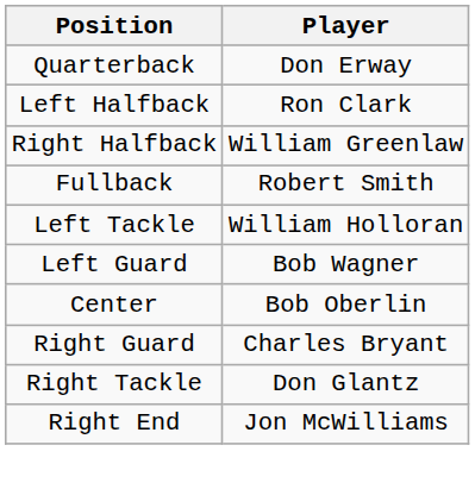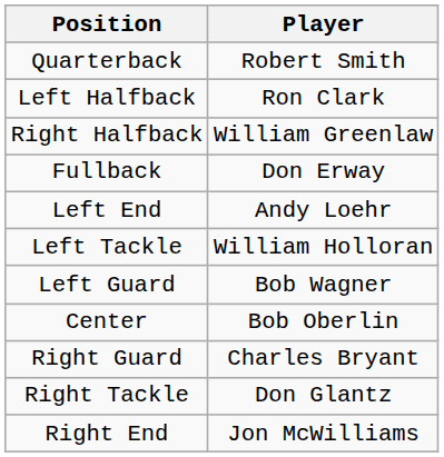Quarterback | Player: Don Erway -> Robert Smith
Fullback | Player: Robert Smith -> Don Erway
+ row: Left End | Andy Loehr
